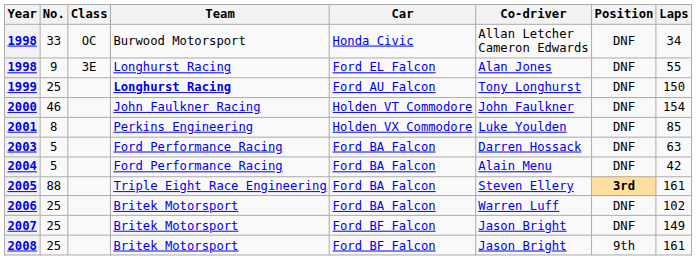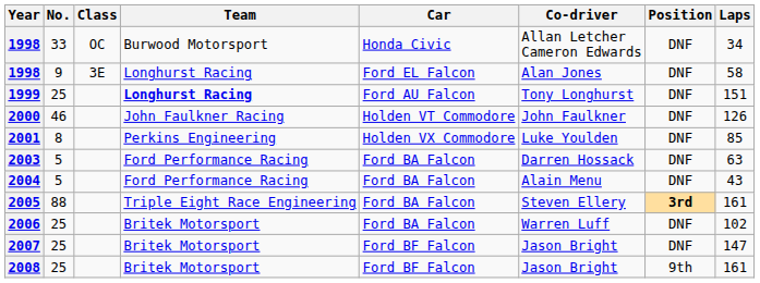1998 / 9 | Laps: 55 -> 58
1999 | Laps: 150 -> 151
2000 | Laps: 154 -> 126
2004 | Laps: 42 -> 43
2007 | Laps: 149 -> 147
